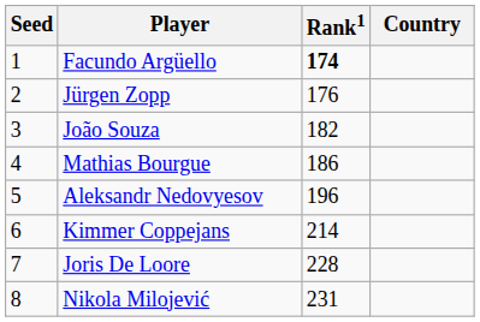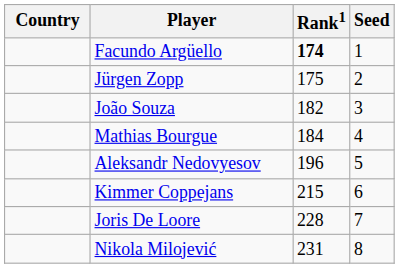columns swapped: Country <-> Seed
Jürgen Zopp | Rank1: 176 -> 175
Mathias Bourgue | Rank1: 186 -> 184
Kimmer Coppejans | Rank1: 214 -> 215
